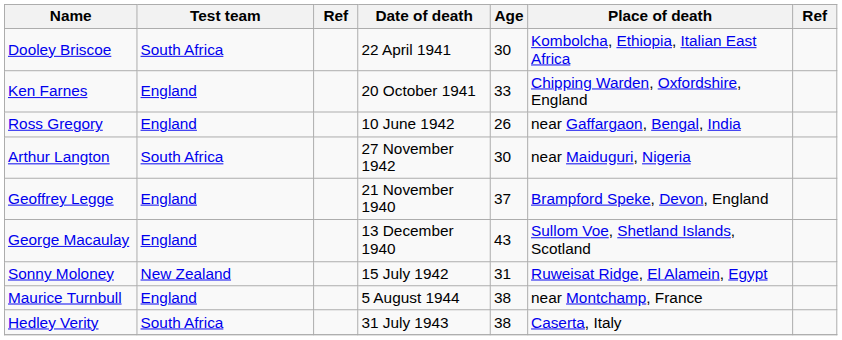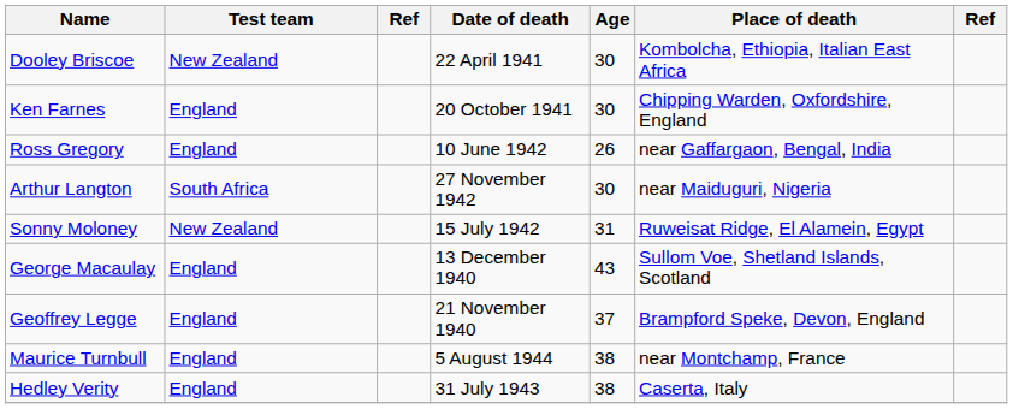Dooley Briscoe | Test team: South Africa -> New Zealand
Ken Farnes | Age: 33 -> 30
rows swapped: Geoffrey Legge <-> Sonny Moloney
Hedley Verity | Test team: South Africa -> England
